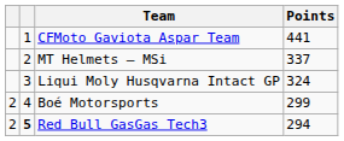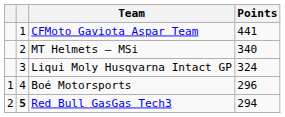MT Helmets – MSi | Points: 337 -> 340
Boé Motorsports | column 1: 2 -> 1
Boé Motorsports | Points: 299 -> 296
